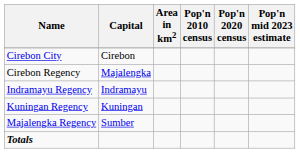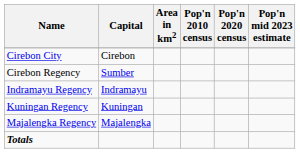Cirebon Regency | Capital: Majalengka -> Sumber
Majalengka Regency | Capital: Sumber -> Majalengka
